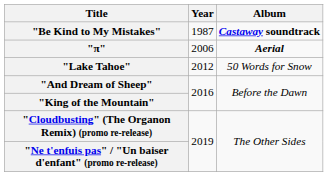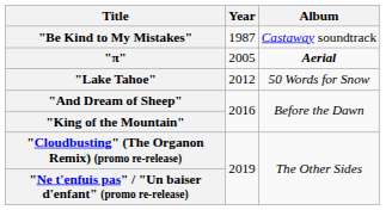"Be Kind to My Mistakes" | Album: bold -> normal
"π" | Year: 2006 -> 2005
